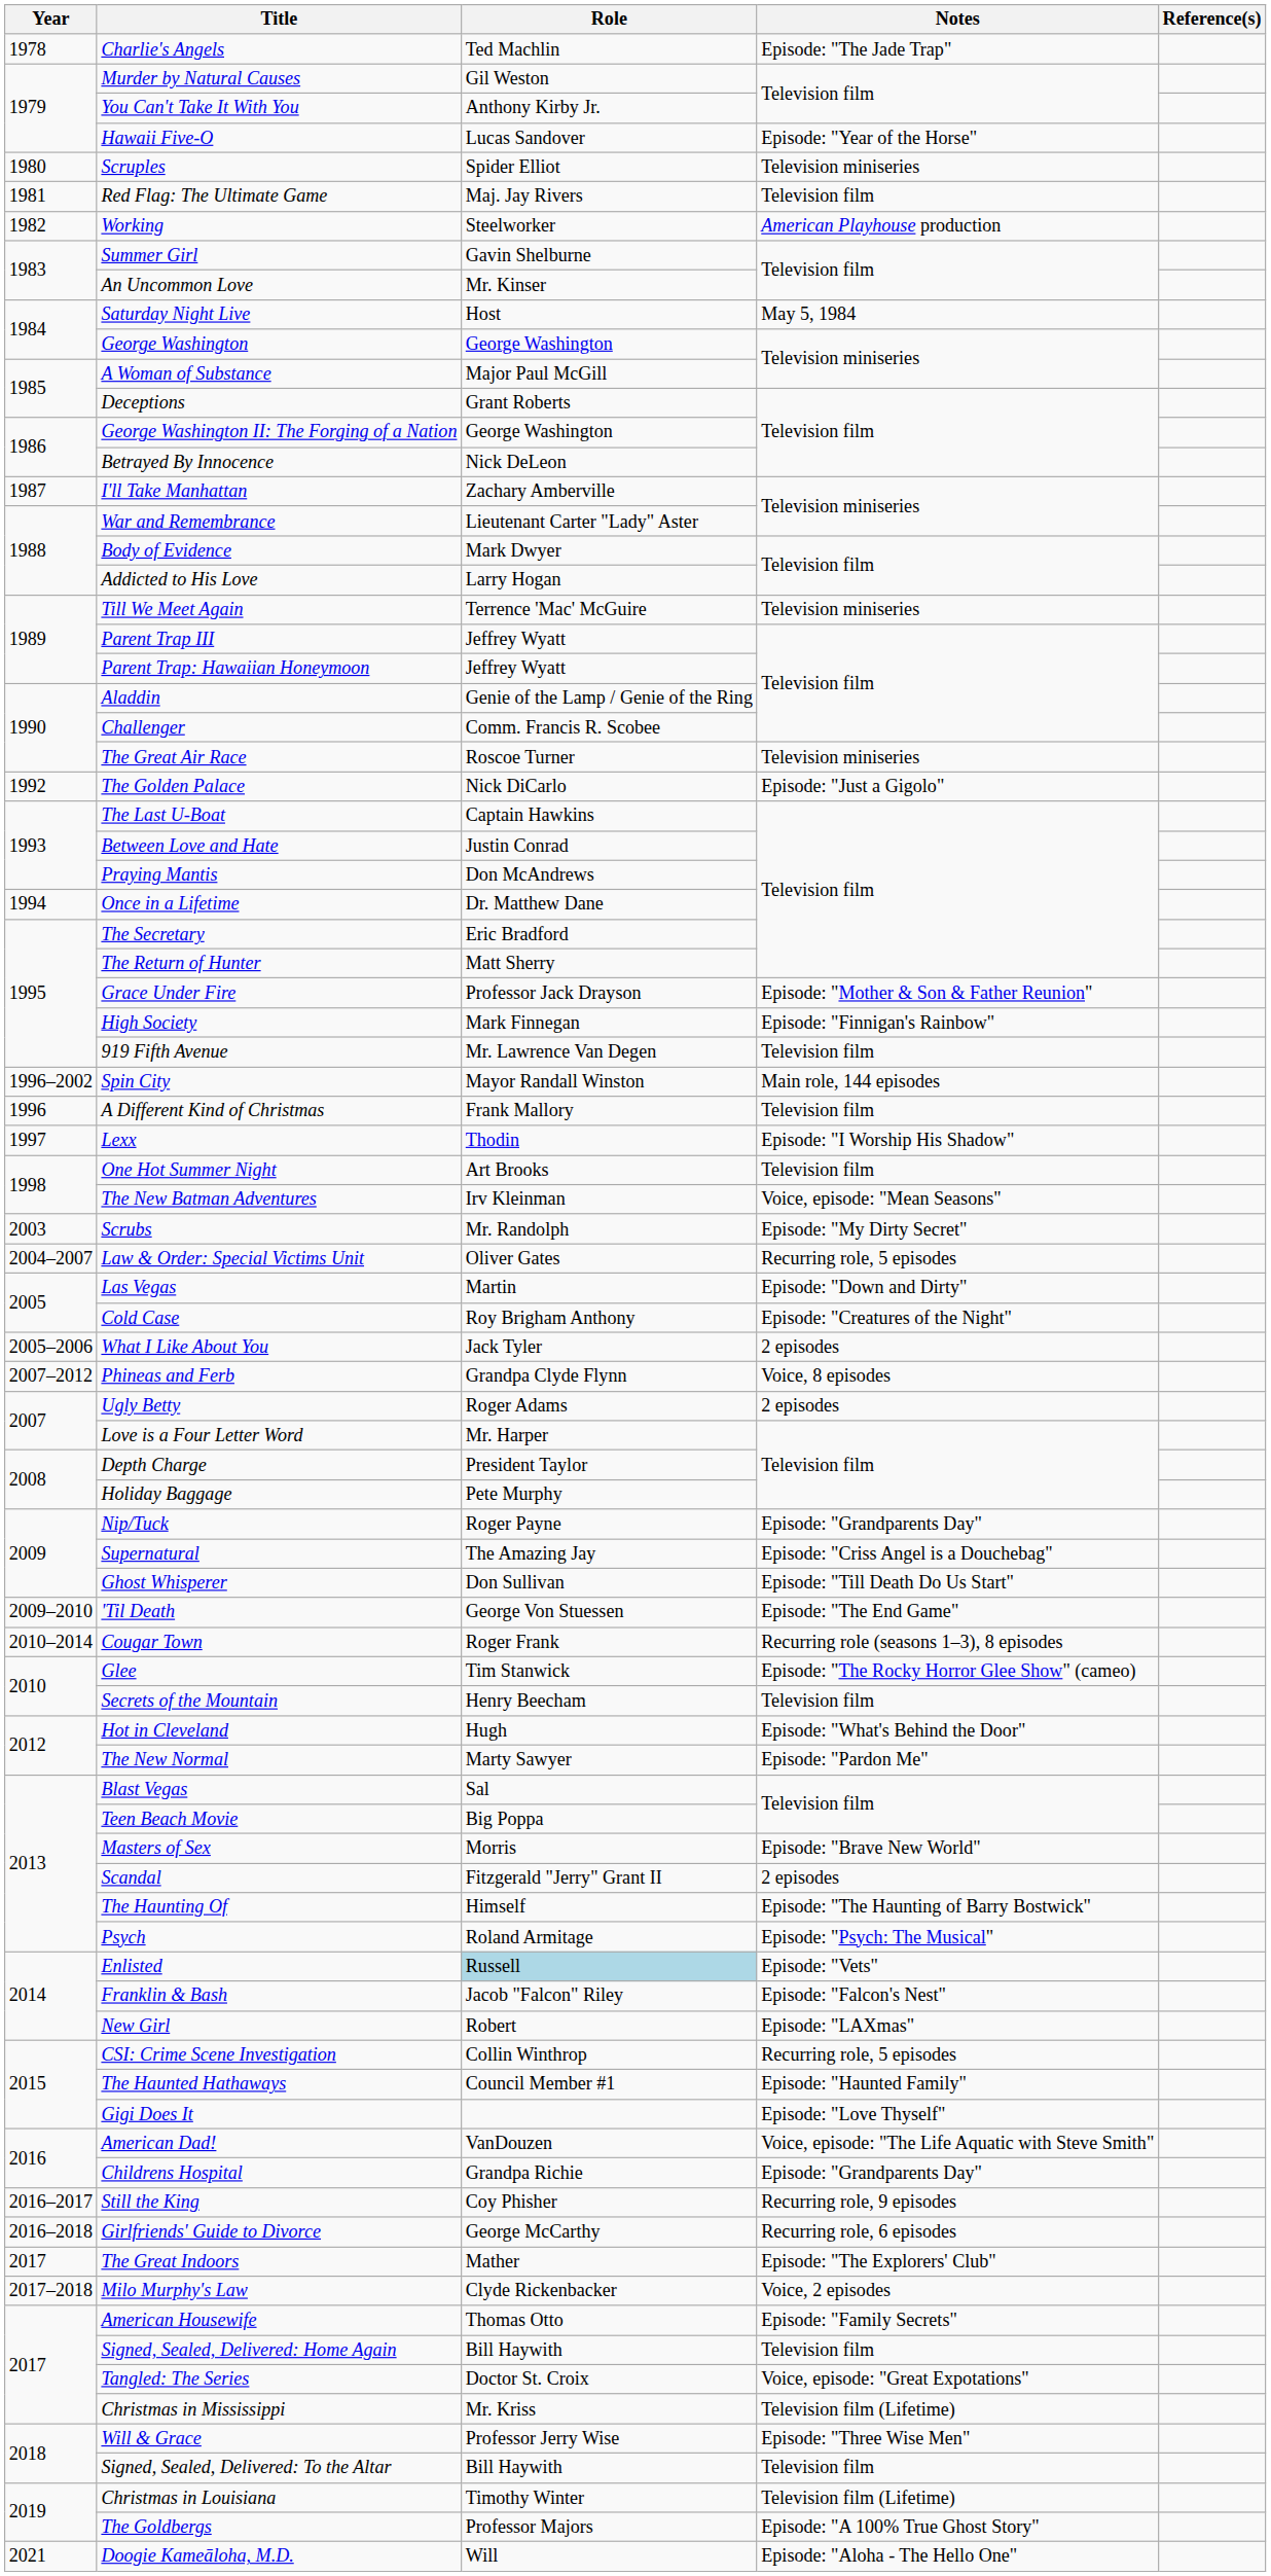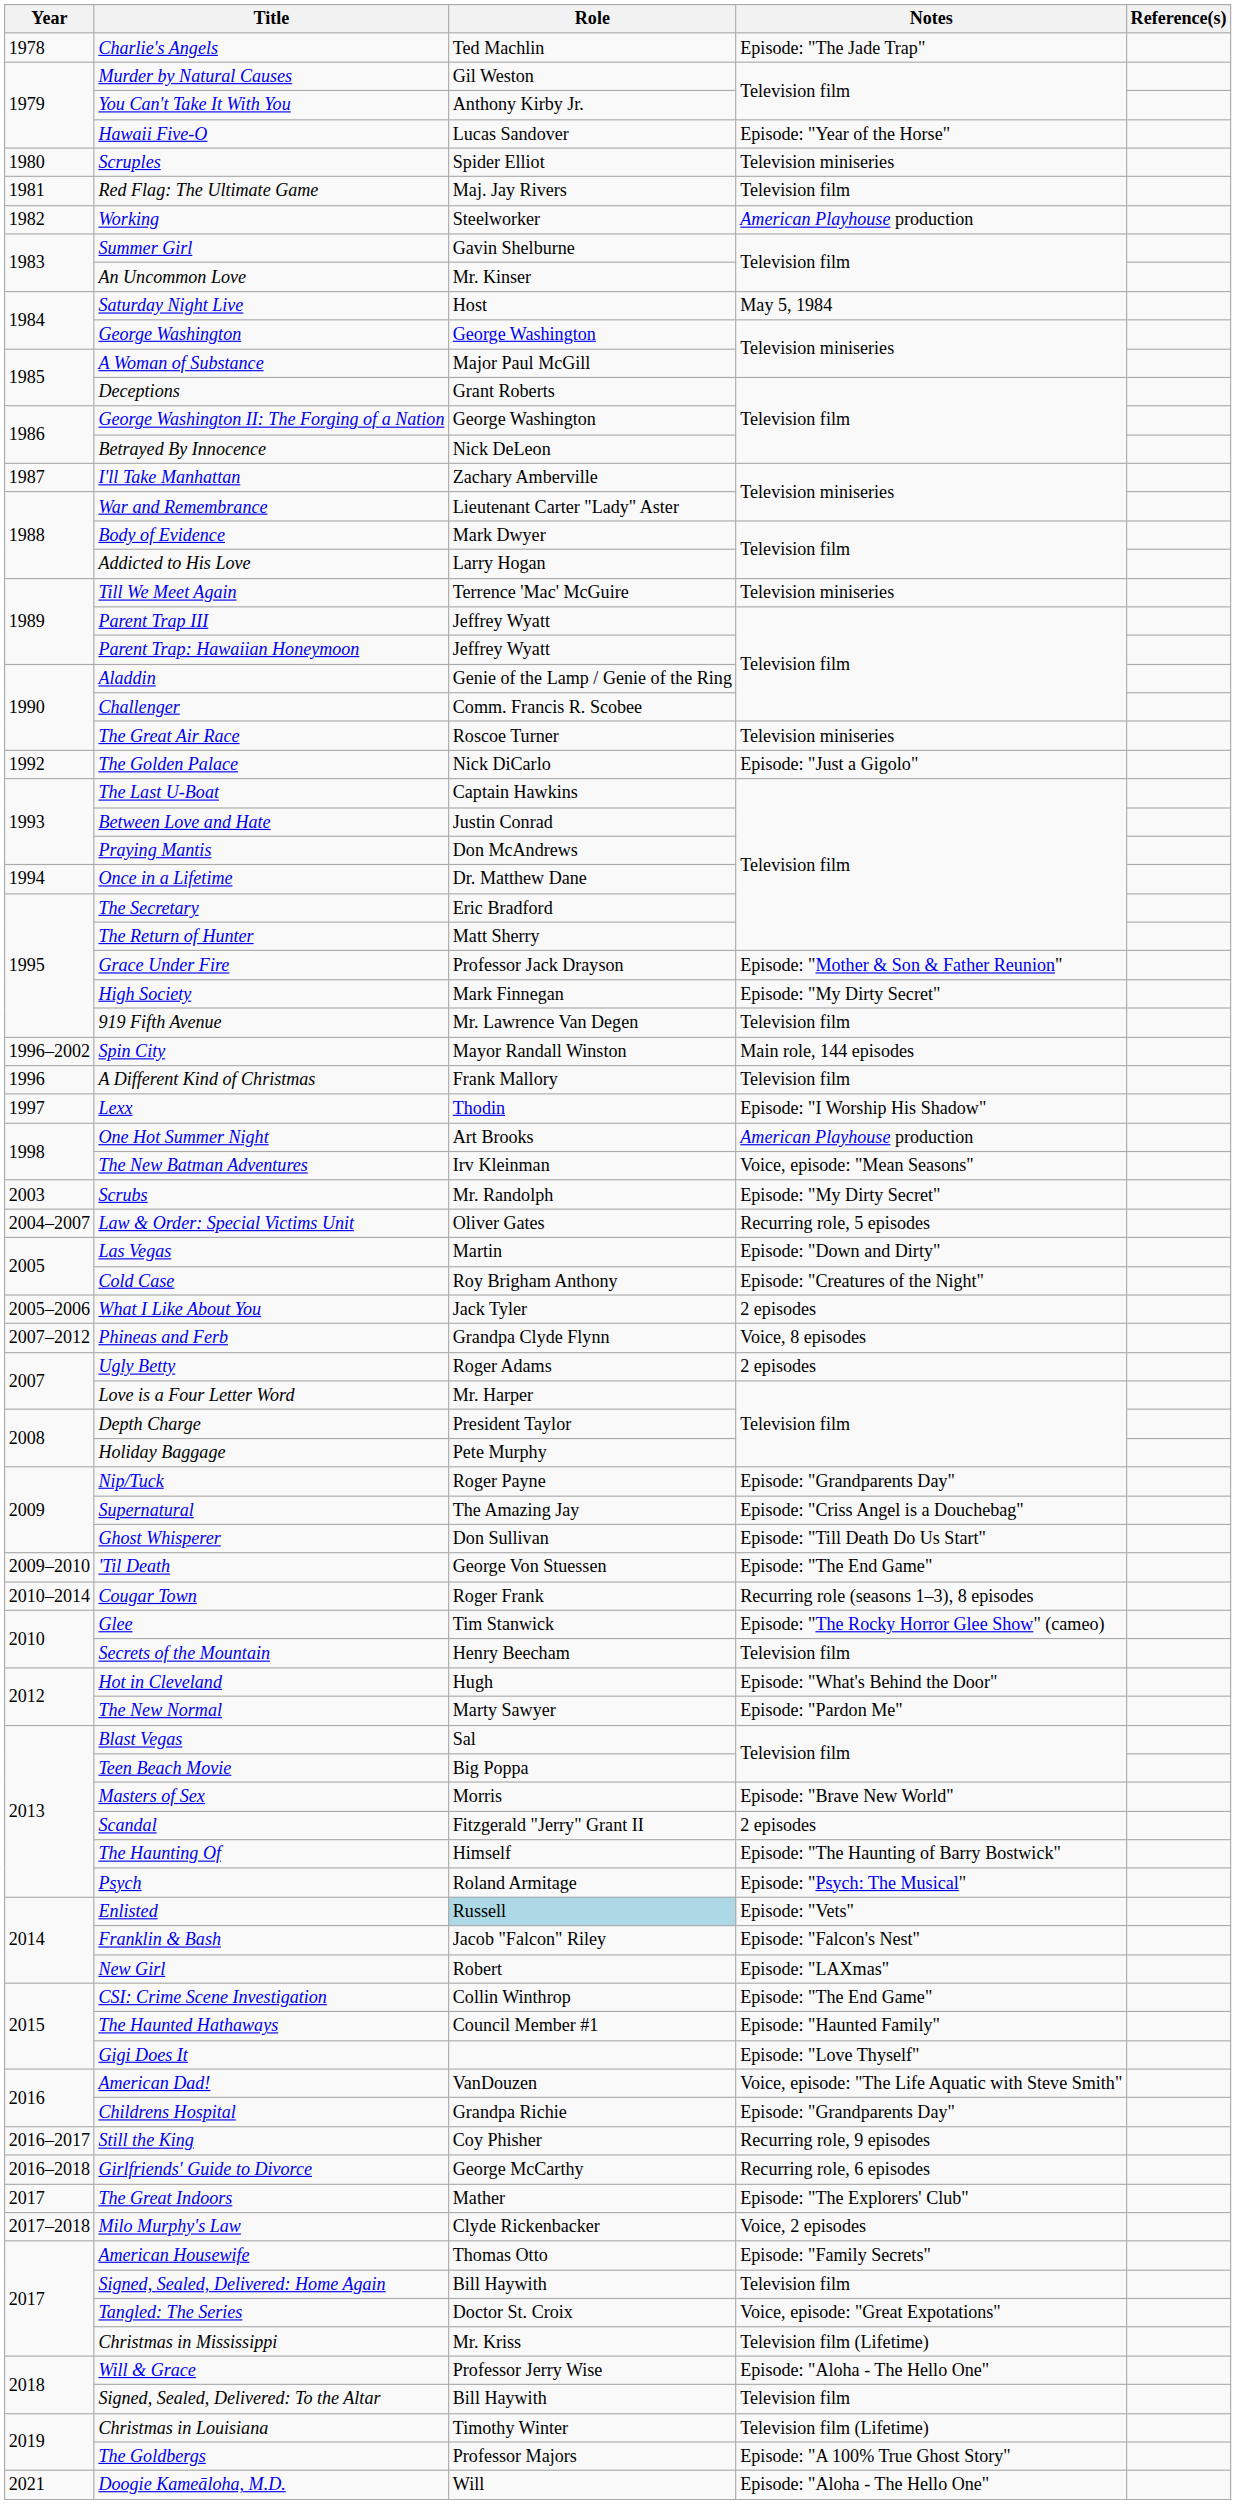High Society | Notes: Episode: "Finnigan's Rainbow" -> Episode: "My Dirty Secret"
One Hot Summer Night | Notes: Television film -> American Playhouse production
CSI: Crime Scene Investigation | Notes: Recurring role, 5 episodes -> Episode: "The End Game"
Will & Grace | Notes: Episode: "Three Wise Men" -> Episode: "Aloha - The Hello One"
